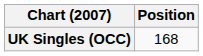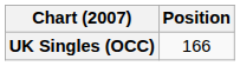UK Singles (OCC) | Position: 168 -> 166
